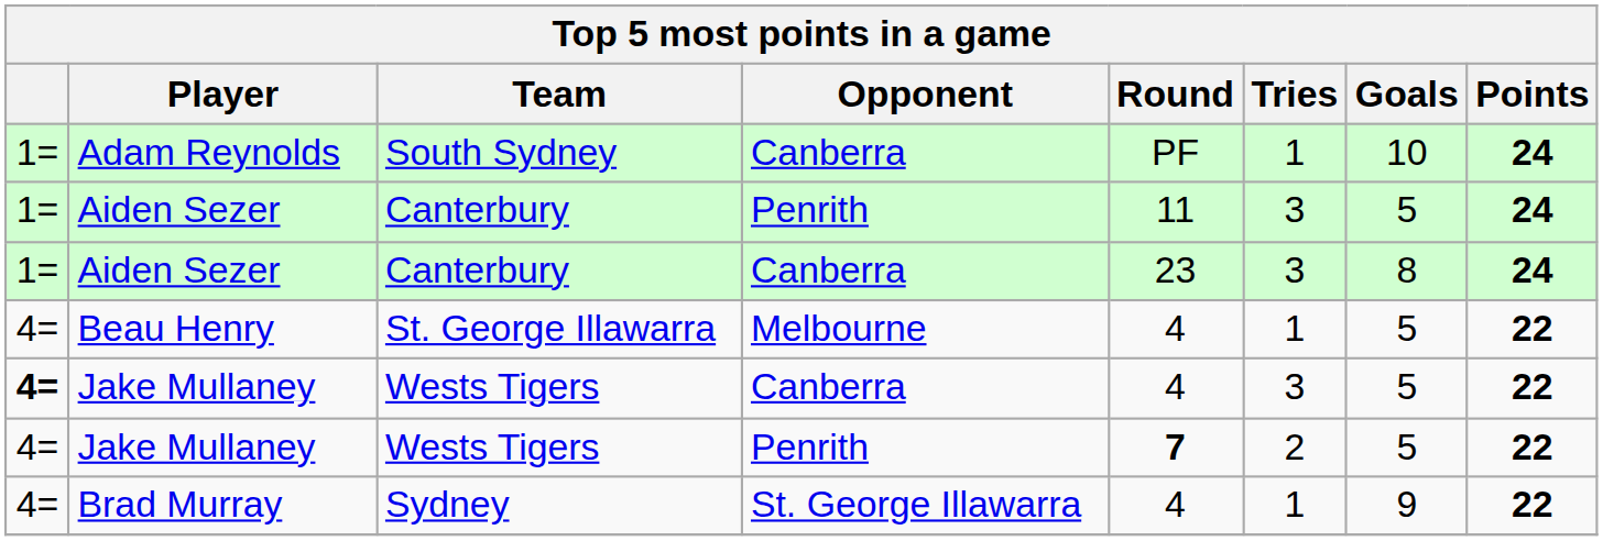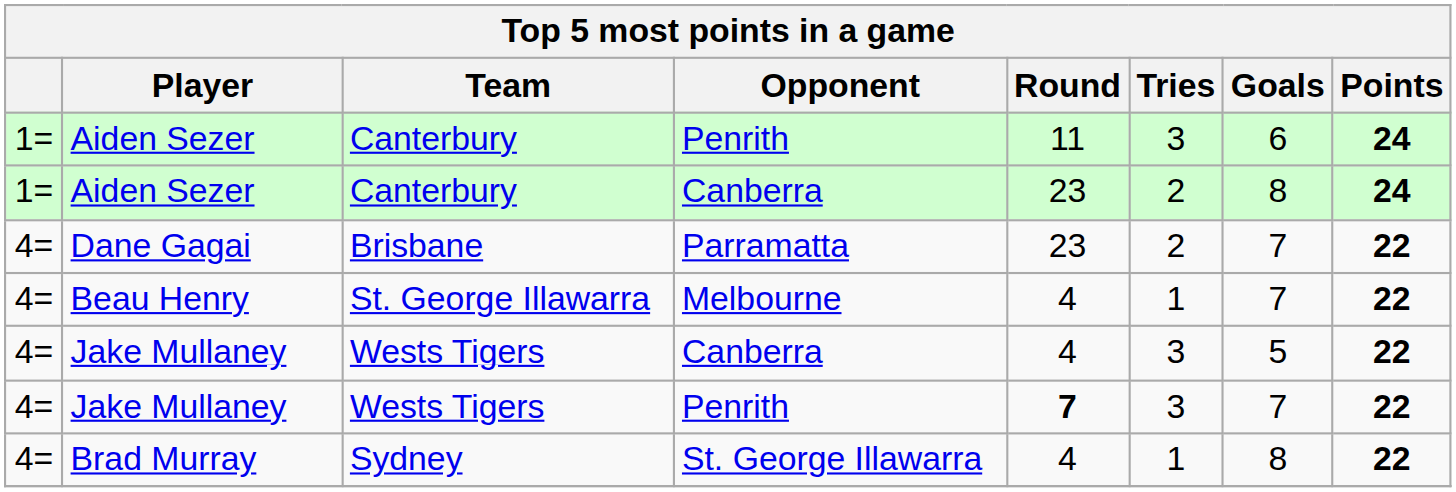- row: 1= | Adam Reynolds | South Sydney | Canberra | PF | 1 | 10 | 24
Aiden Sezer / Penrith | Goals: 5 -> 6
Aiden Sezer / Canberra | Tries: 3 -> 2
+ row: 4= | Dane Gagai | Brisbane | Parramatta | 23 | 2 | 7 | 22
Beau Henry | Goals: 5 -> 7
Jake Mullaney / Canberra | column 1: bold -> normal
Jake Mullaney / Penrith | Tries: 2 -> 3
Jake Mullaney / Penrith | Goals: 5 -> 7
Brad Murray | Goals: 9 -> 8
